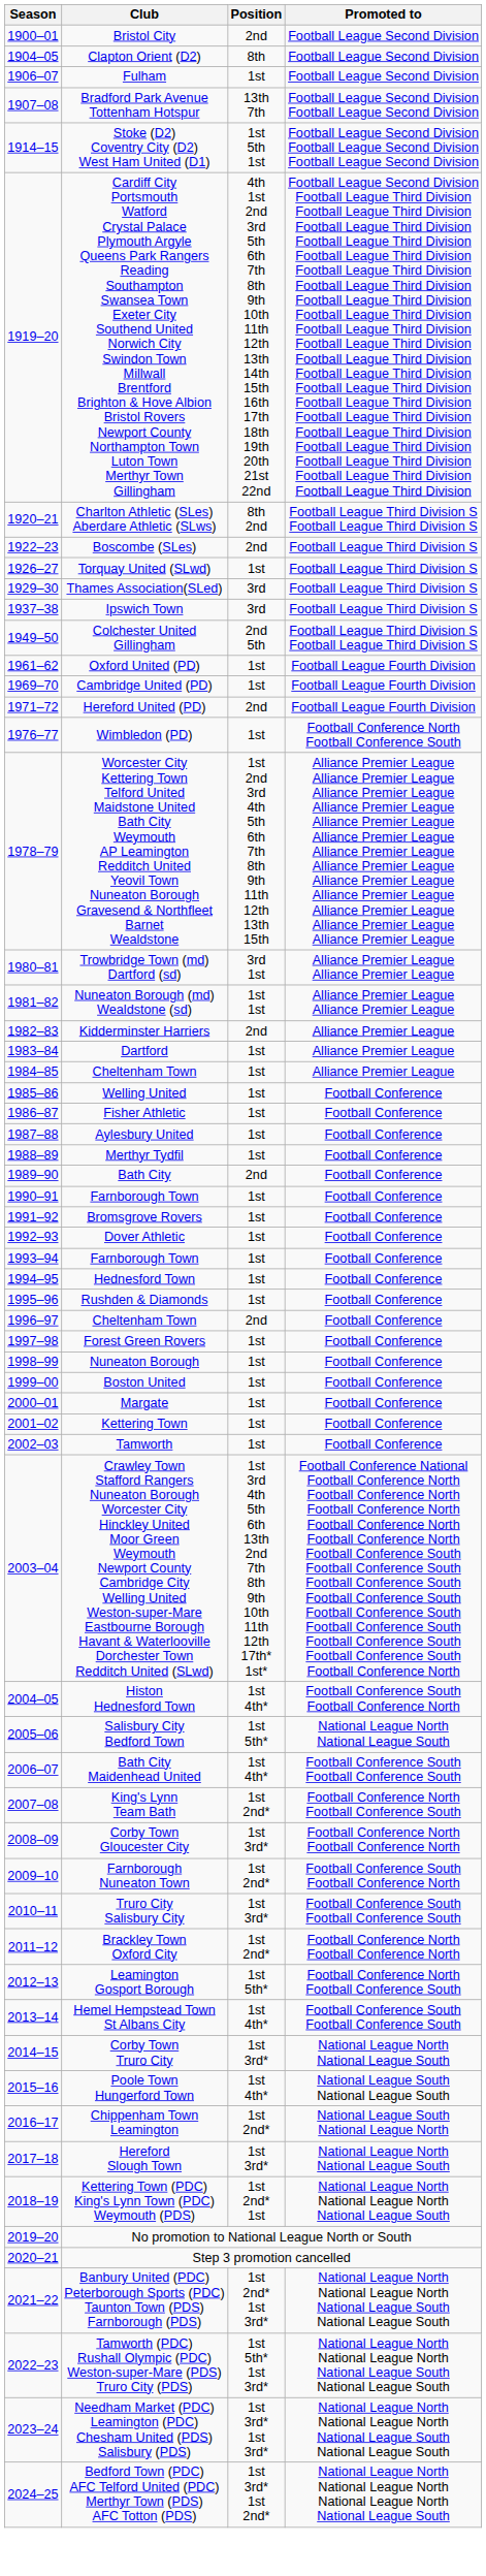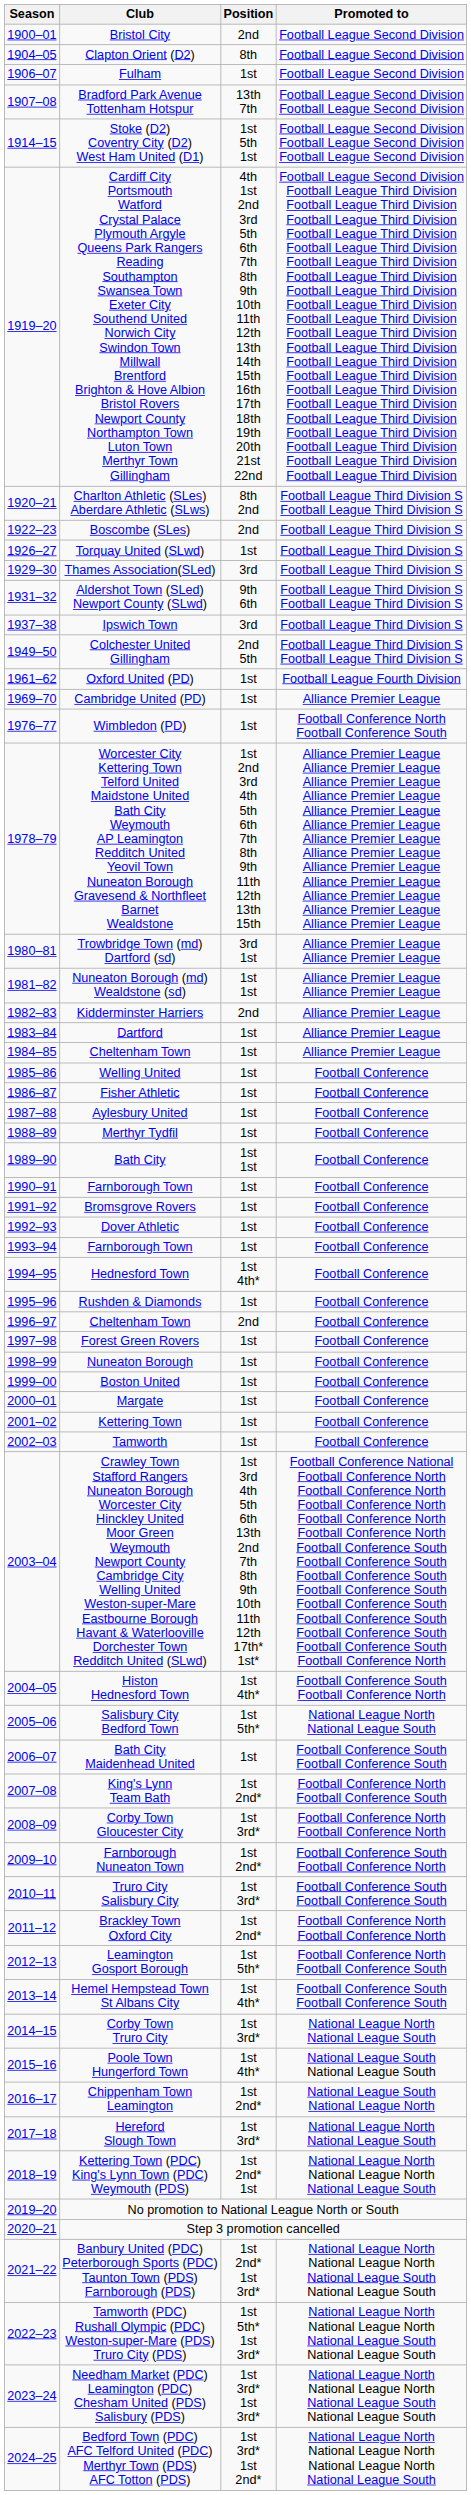+ row: 1931–32 | Aldershot Town (SLed) Newport County (SLwd) | 9th 6th | Football League Third Division S Football League Third Division S
Cambridge United (PD) | Promoted to: Football League Fourth Division -> Alliance Premier League
- row: 1971–72 | Hereford United (PD) | 2nd | Football League Fourth Division
Bath City | Position: 2nd -> 1st 1st
Hednesford Town | Position: 1st -> 1st 4th*
Bath City Maidenhead United | Position: 1st 4th* -> 1st
